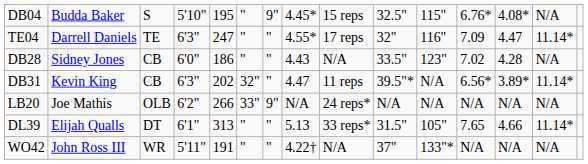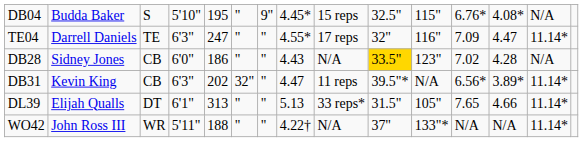DB28 | column 10: no background -> gold background
- row: LB20 | Joe Mathis | OLB | 6'2" | 266 | 33" | 9" | N/A | 24 reps* | N/A | N/A | N/A | N/A | N/A
WO42 | column 5: 191 -> 188
WO42 | column 14: N/A -> 11.14*
